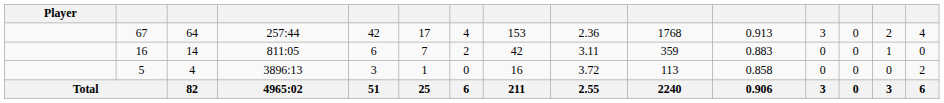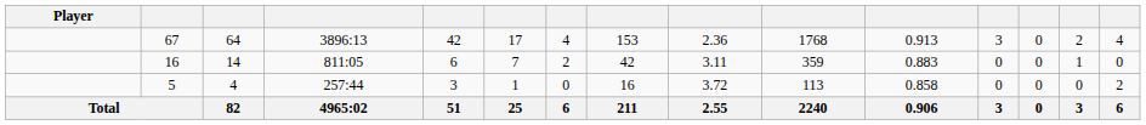67 | column 4: 257:44 -> 3896:13
5 | column 4: 3896:13 -> 257:44
